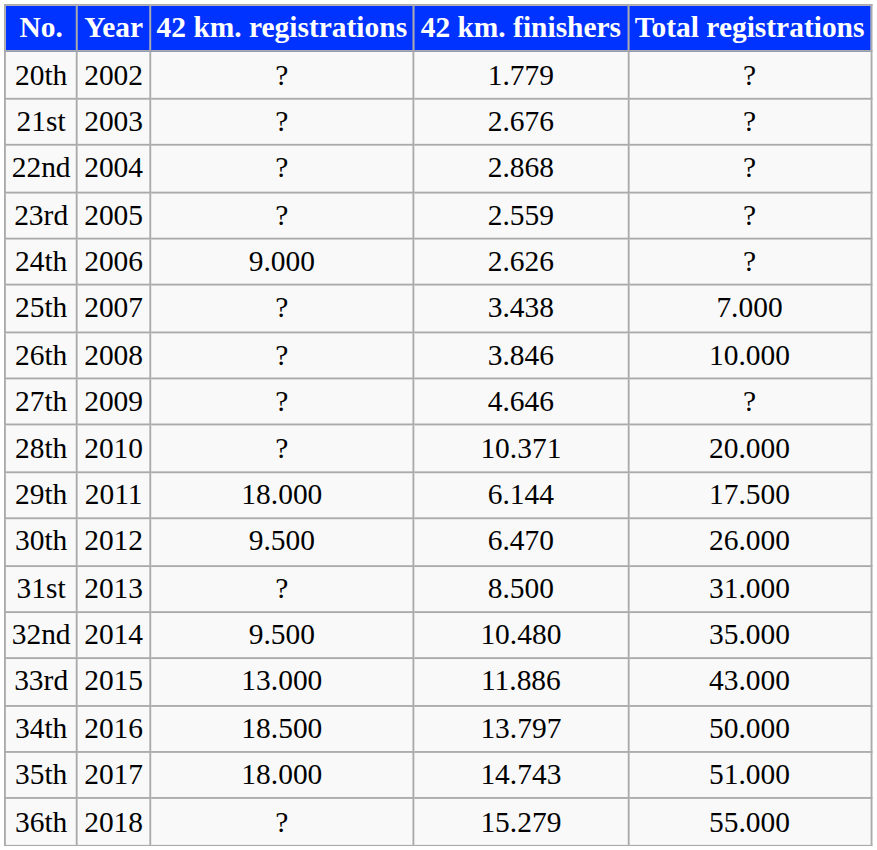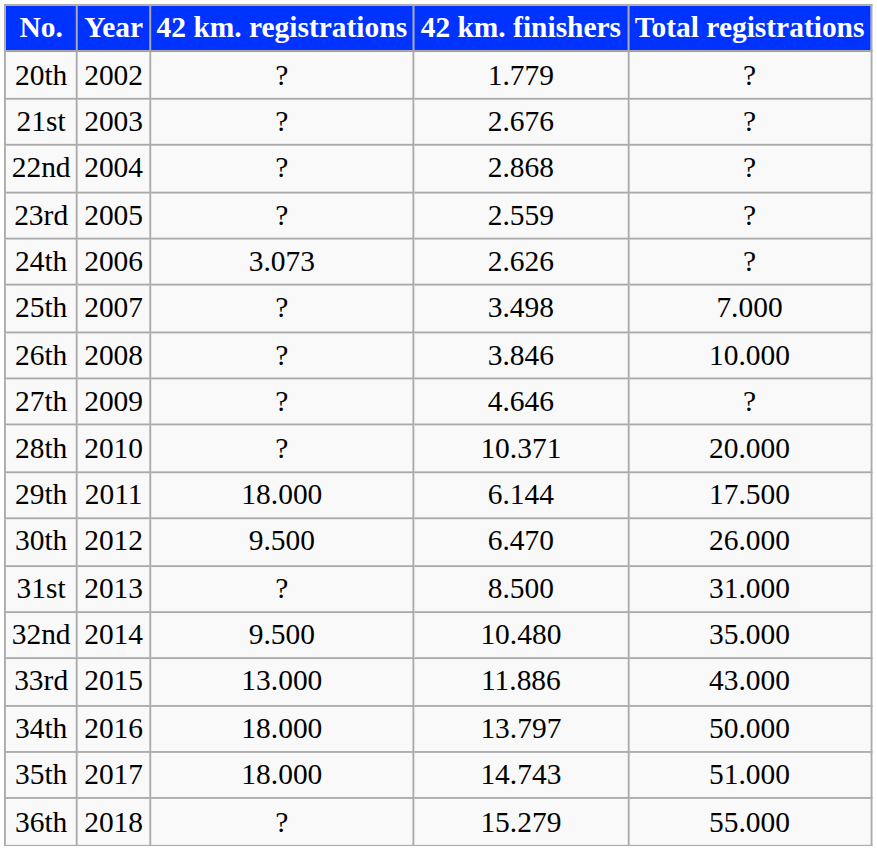24th | 42 km. registrations: 9.000 -> 3.073
25th | 42 km. finishers: 3.438 -> 3.498
34th | 42 km. registrations: 18.500 -> 18.000
